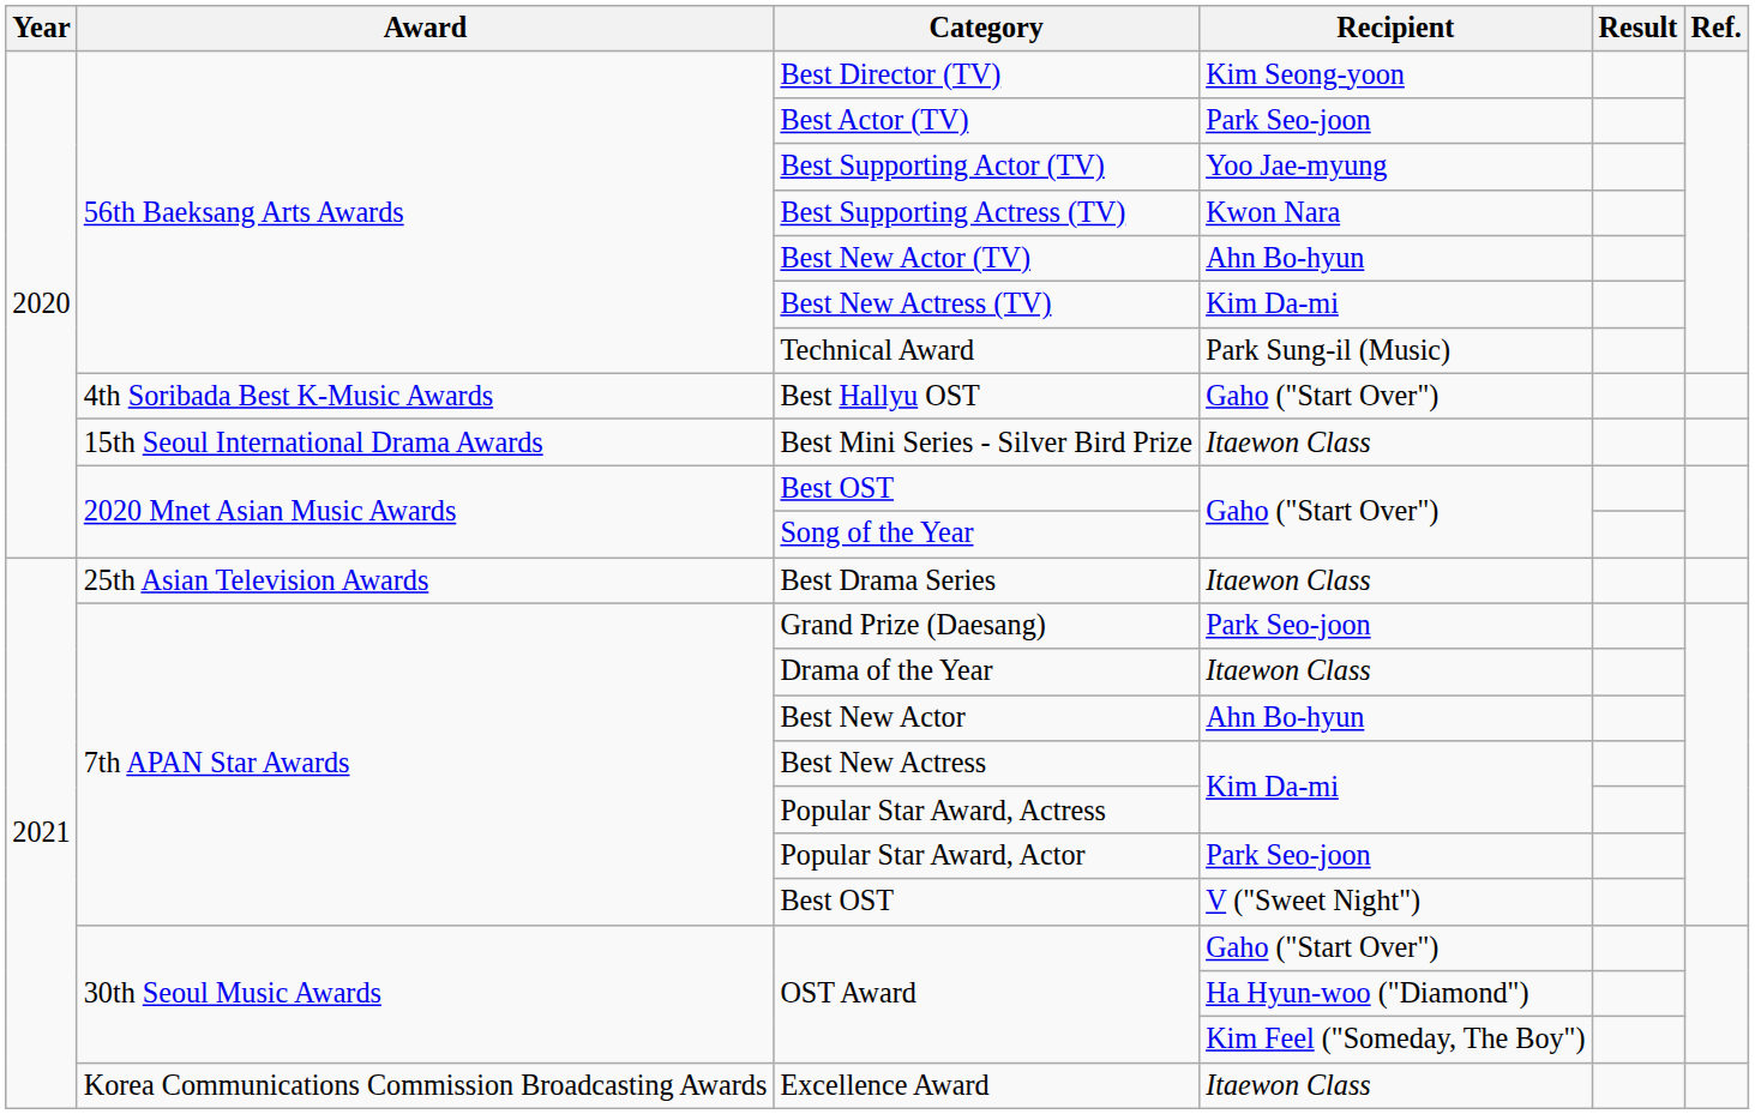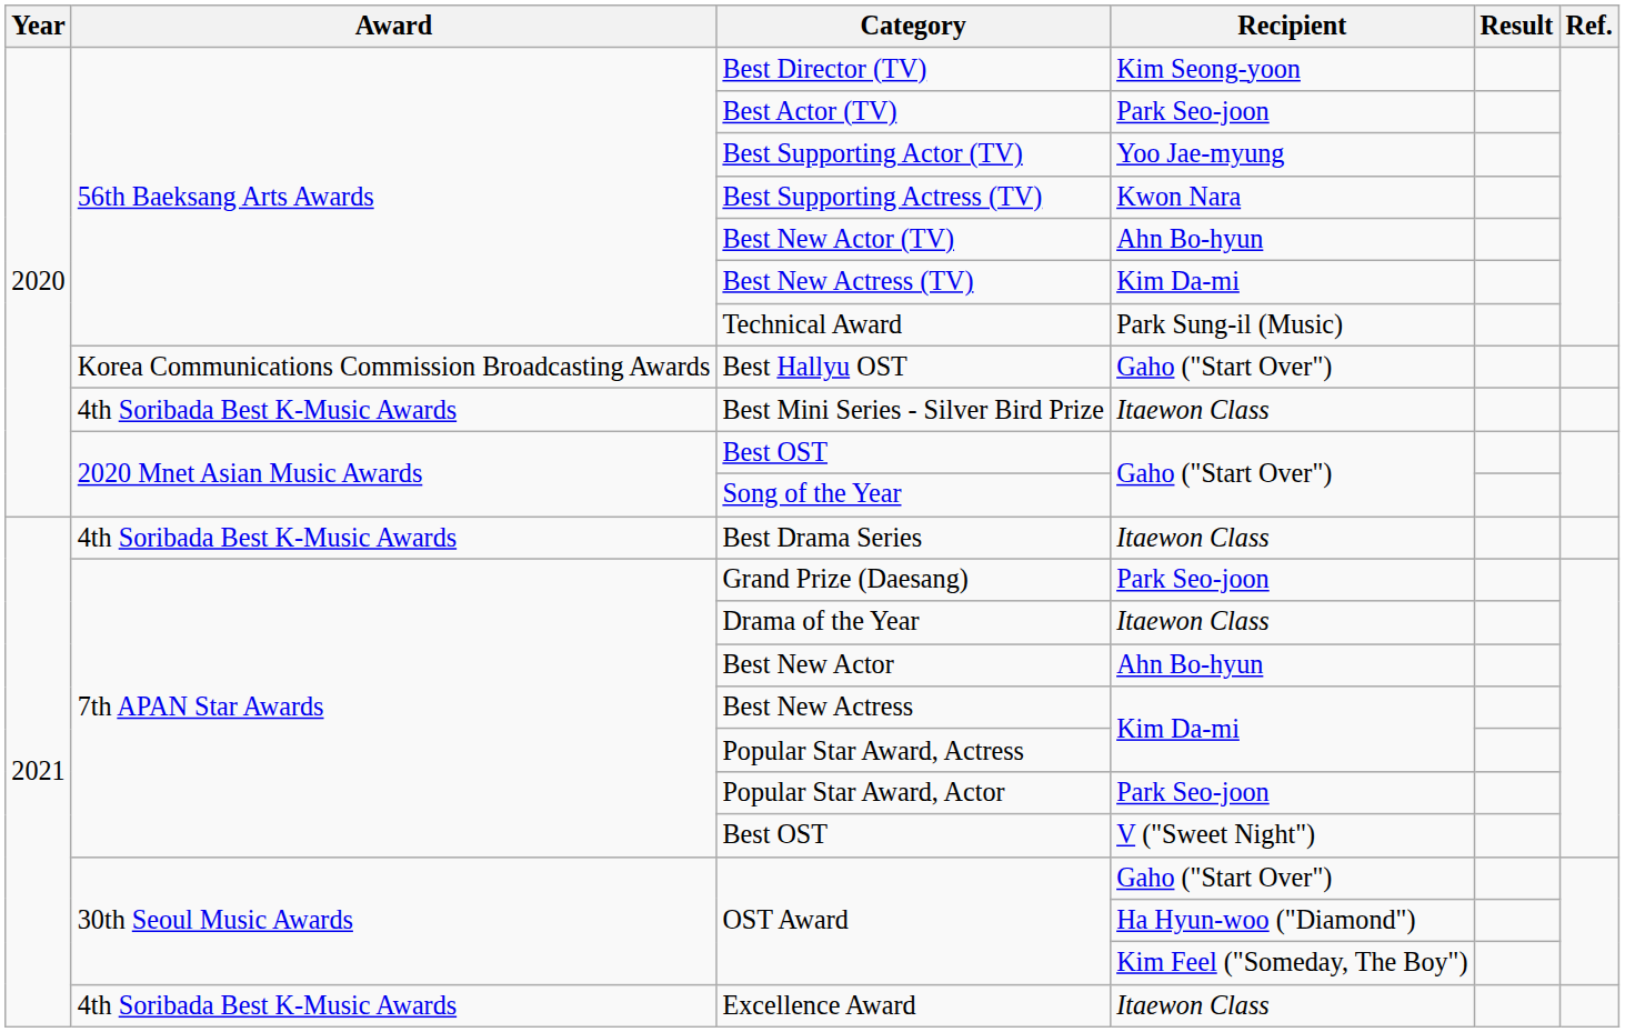Best Hallyu OST | Award: 4th Soribada Best K-Music Awards -> Korea Communications Commission Broadcasting Awards
Best Mini Series - Silver Bird Prize | Award: 15th Seoul International Drama Awards -> 4th Soribada Best K-Music Awards
Best Drama Series | Award: 25th Asian Television Awards -> 4th Soribada Best K-Music Awards
Excellence Award | Award: Korea Communications Commission Broadcasting Awards -> 4th Soribada Best K-Music Awards
